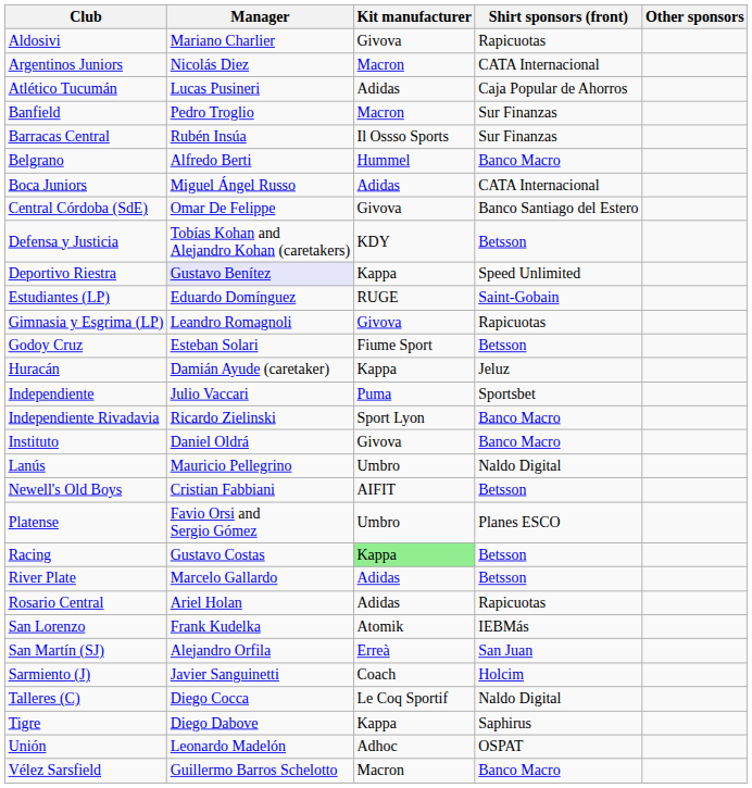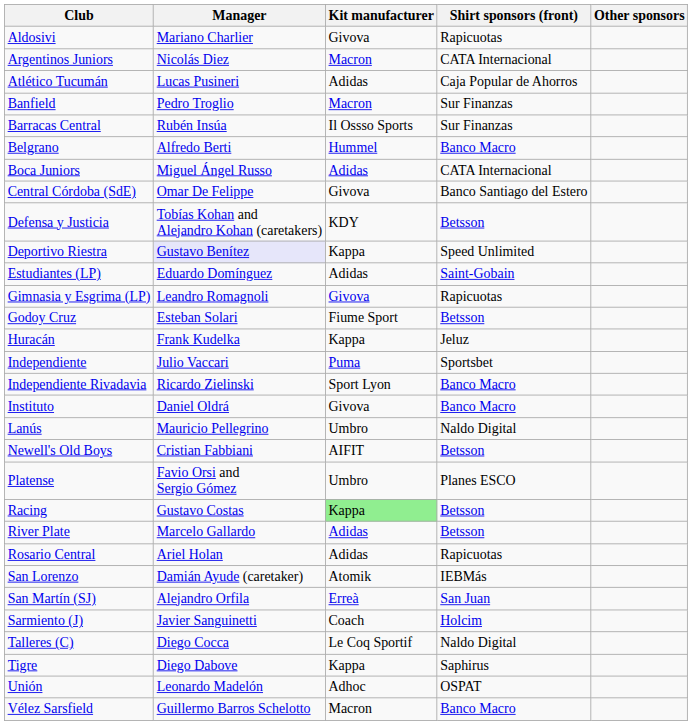Estudiantes (LP) | Kit manufacturer: RUGE -> Adidas
Huracán | Manager: Damián Ayude (caretaker) -> Frank Kudelka
San Lorenzo | Manager: Frank Kudelka -> Damián Ayude (caretaker)
